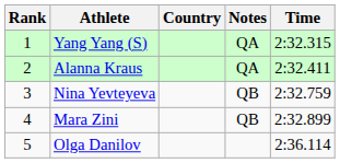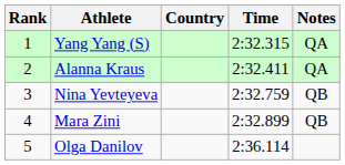columns swapped: Time <-> Notes
